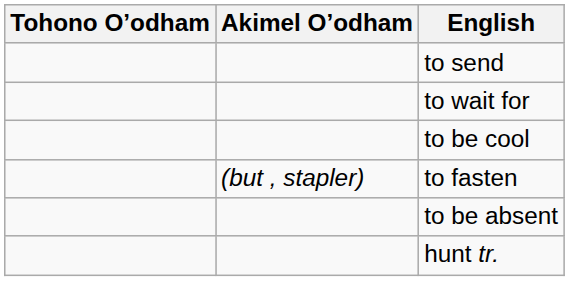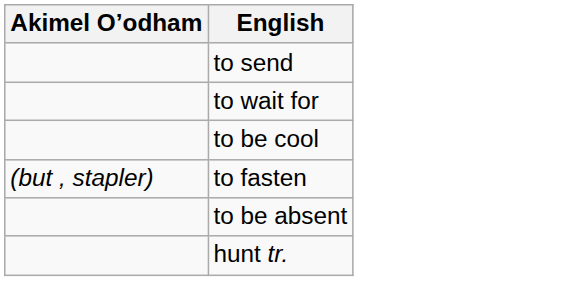- column: Tohono Oʼodham
